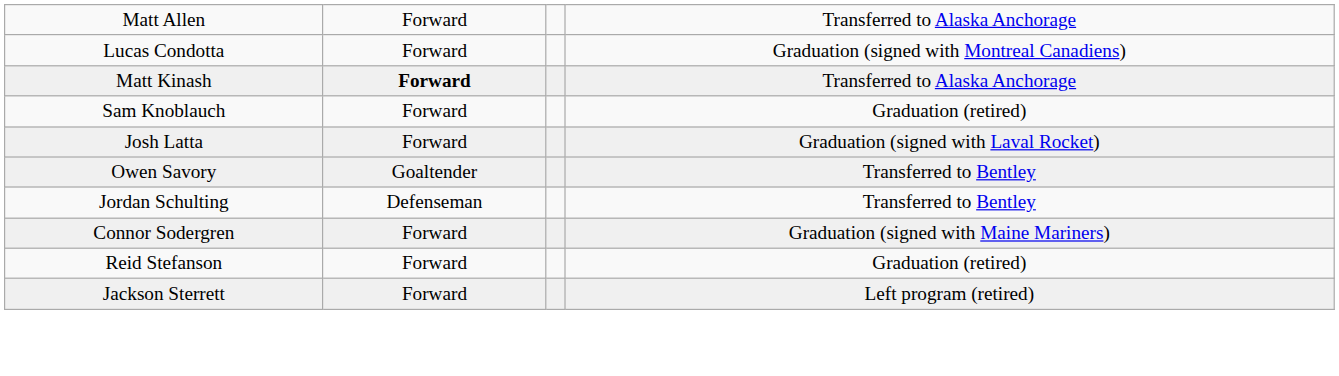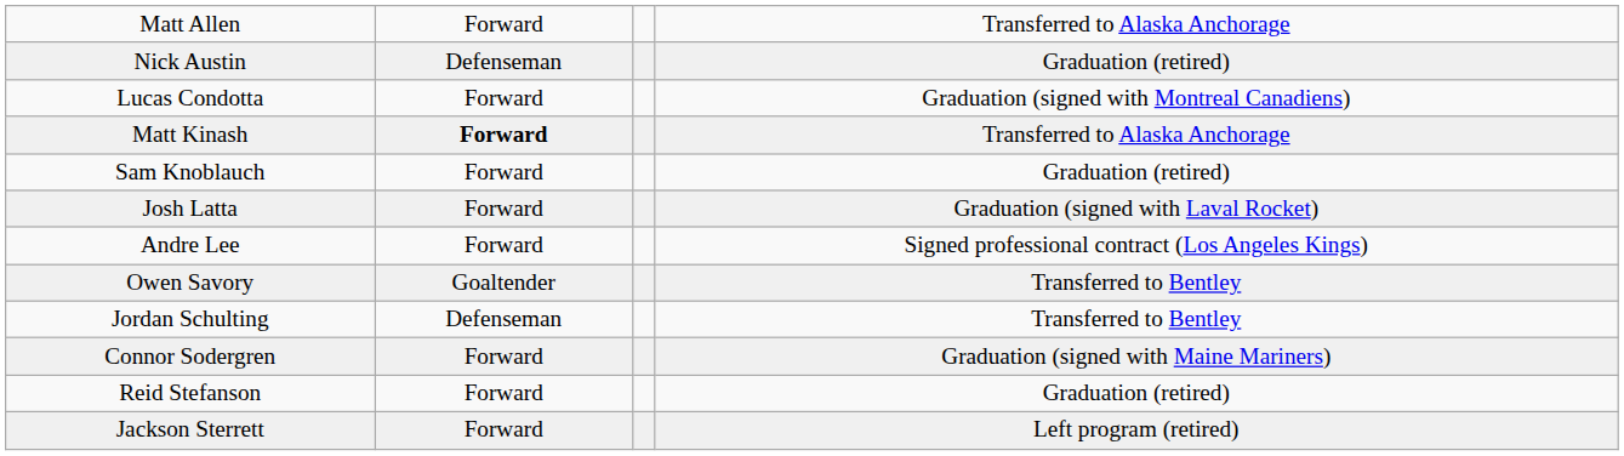+ row: Nick Austin | Defenseman | Graduation (retired)
+ row: Andre Lee | Forward | Signed professional contract (Los Angeles Kings)
